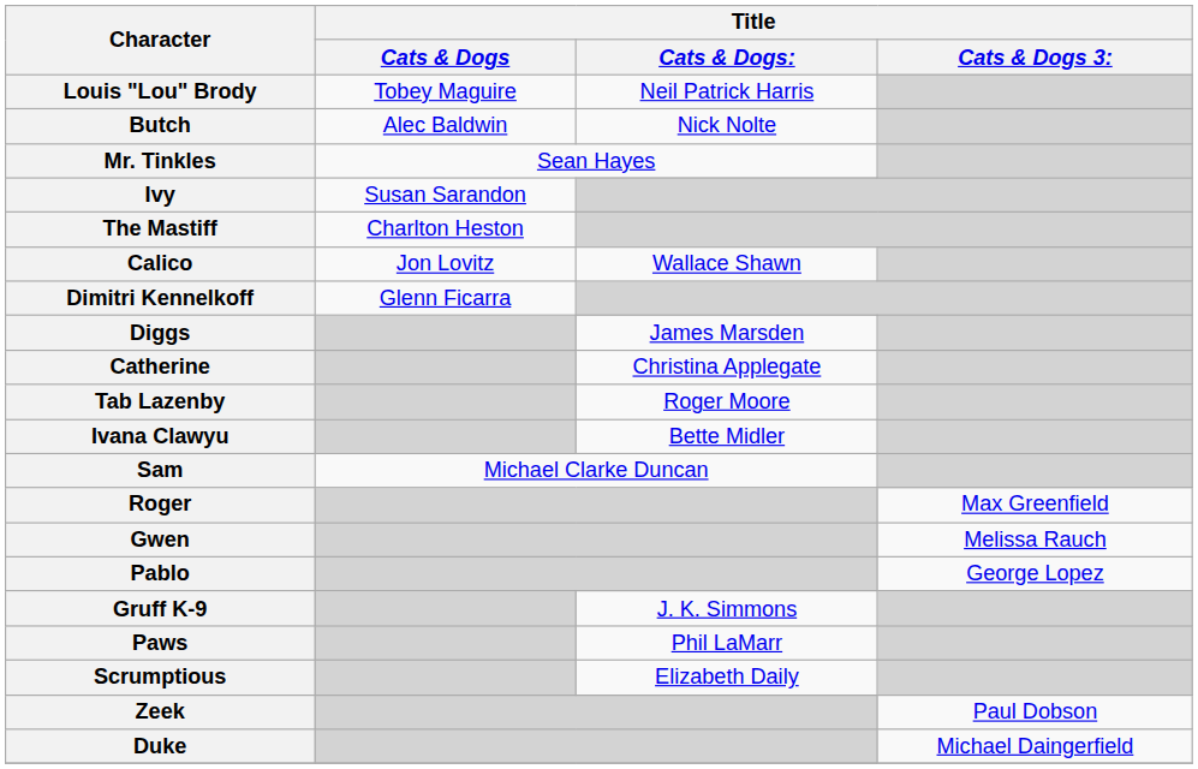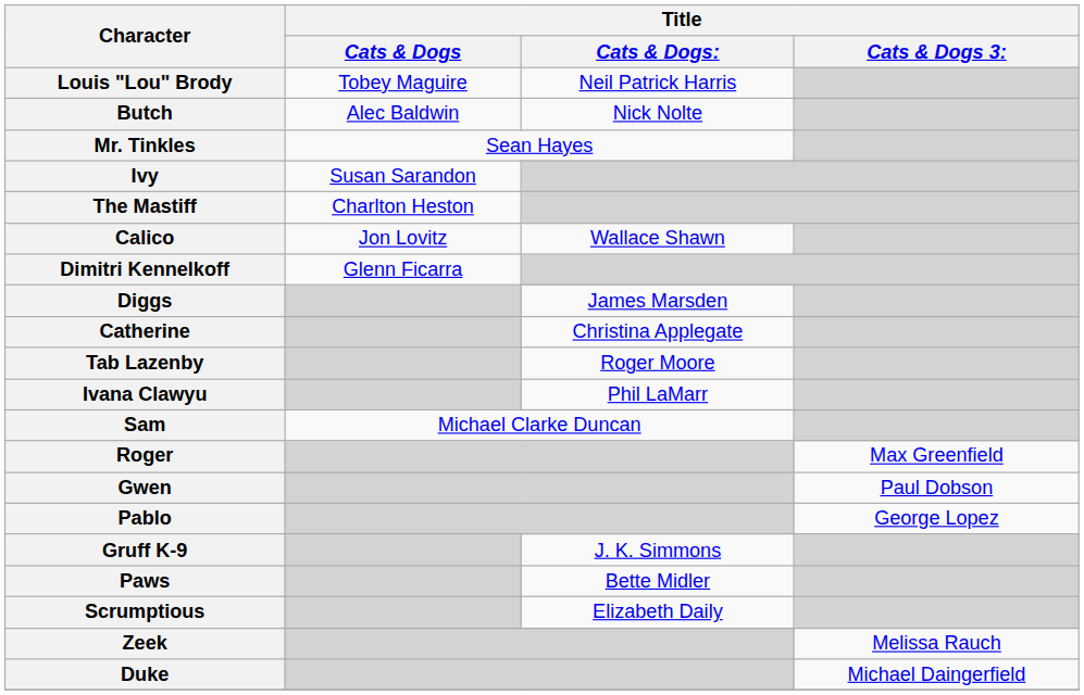Ivana Clawyu | Title / Cats & Dogs:: Bette Midler -> Phil LaMarr
Gwen | Title / Cats & Dogs 3:: Melissa Rauch -> Paul Dobson
Paws | Title / Cats & Dogs:: Phil LaMarr -> Bette Midler
Zeek | Title / Cats & Dogs 3:: Paul Dobson -> Melissa Rauch
